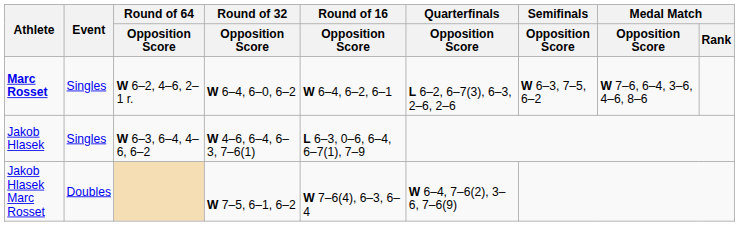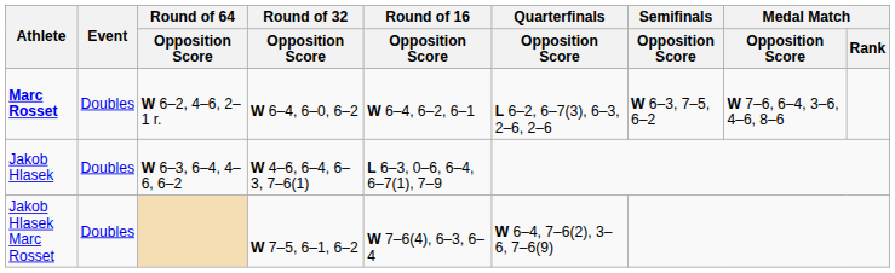Marc Rosset | Event: Singles -> Doubles
Jakob Hlasek | Event: Singles -> Doubles
